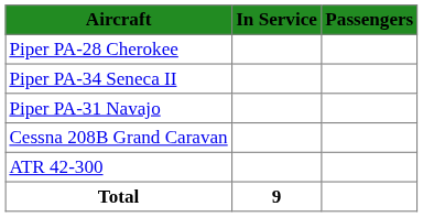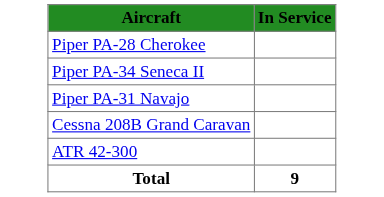- column: Passengers
